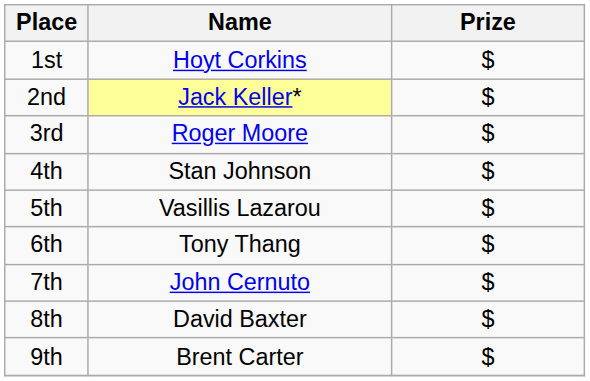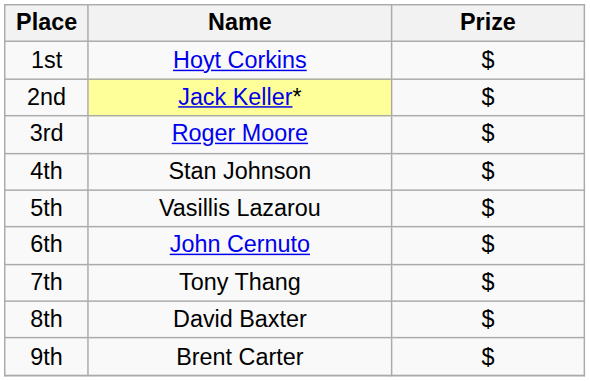6th | Name: Tony Thang -> John Cernuto
7th | Name: John Cernuto -> Tony Thang
